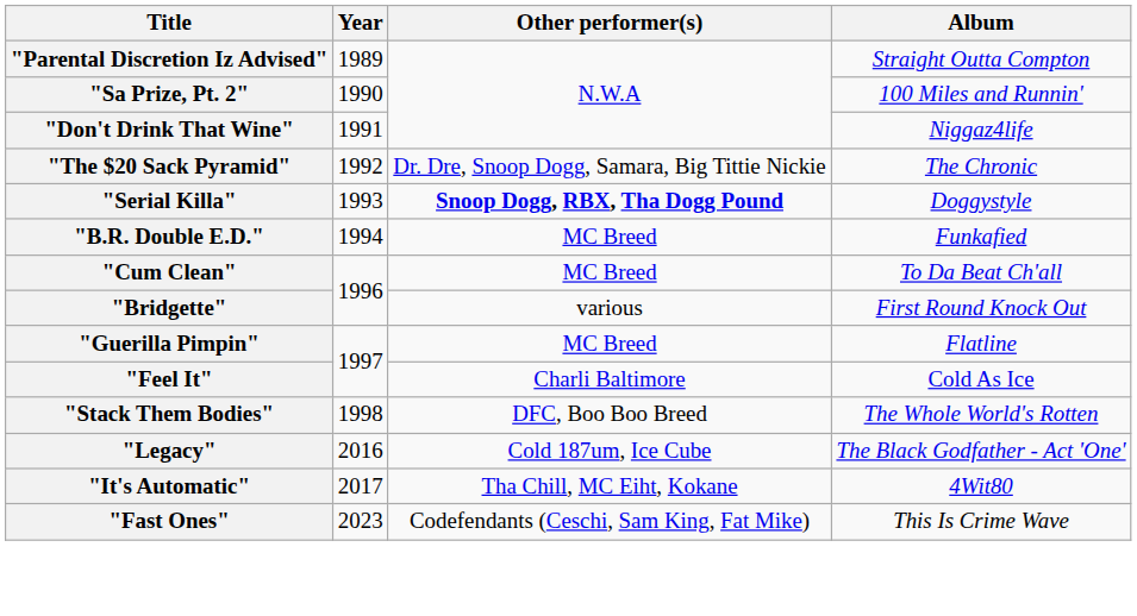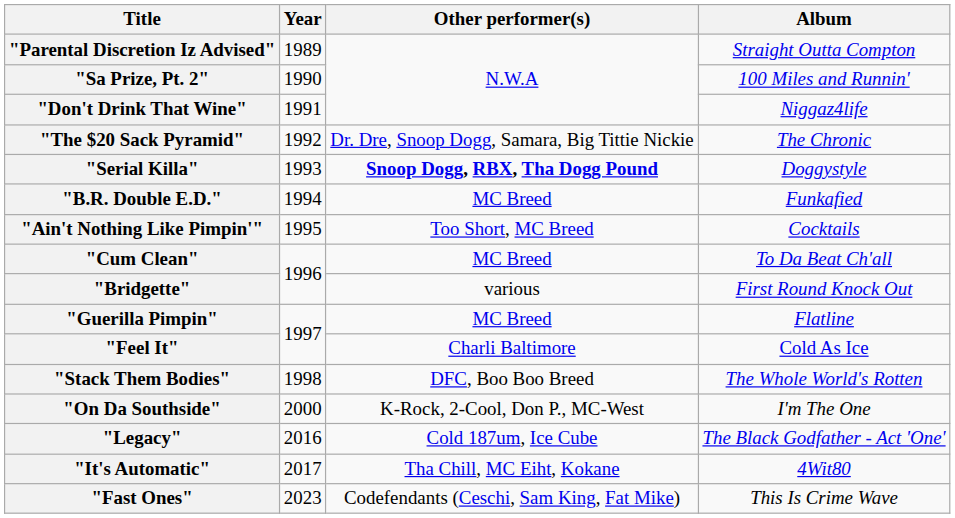+ row: "Ain't Nothing Like Pimpin'" | 1995 | Too Short, MC Breed | Cocktails
+ row: "On Da Southside" | 2000 | K-Rock, 2-Cool, Don P., MC-West | I'm The One
